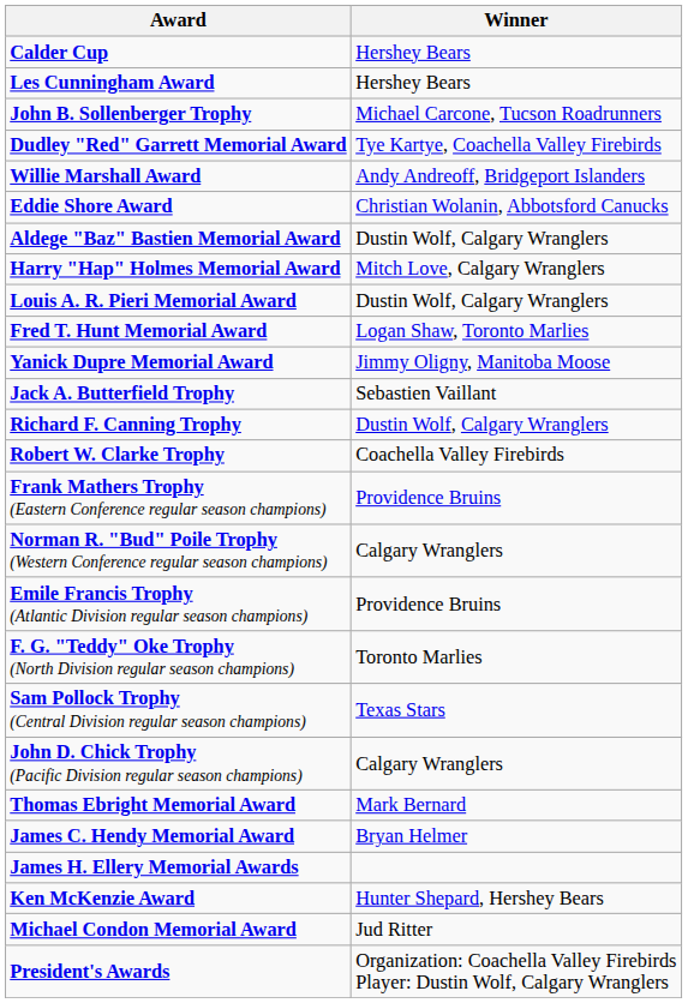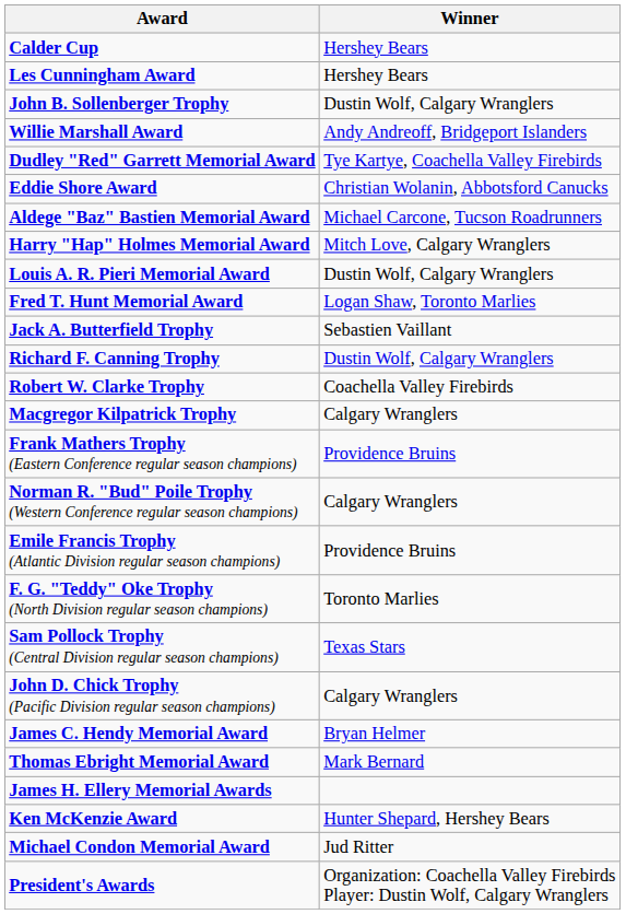John B. Sollenberger Trophy | Winner: Michael Carcone, Tucson Roadrunners -> Dustin Wolf, Calgary Wranglers
rows swapped: Willie Marshall Award <-> Dudley "Red" Garrett Memorial Award
Aldege "Baz" Bastien Memorial Award | Winner: Dustin Wolf, Calgary Wranglers -> Michael Carcone, Tucson Roadrunners
- row: Yanick Dupre Memorial Award | Jimmy Oligny, Manitoba Moose
+ row: Macgregor Kilpatrick Trophy | Calgary Wranglers
rows swapped: James C. Hendy Memorial Award <-> Thomas Ebright Memorial Award
